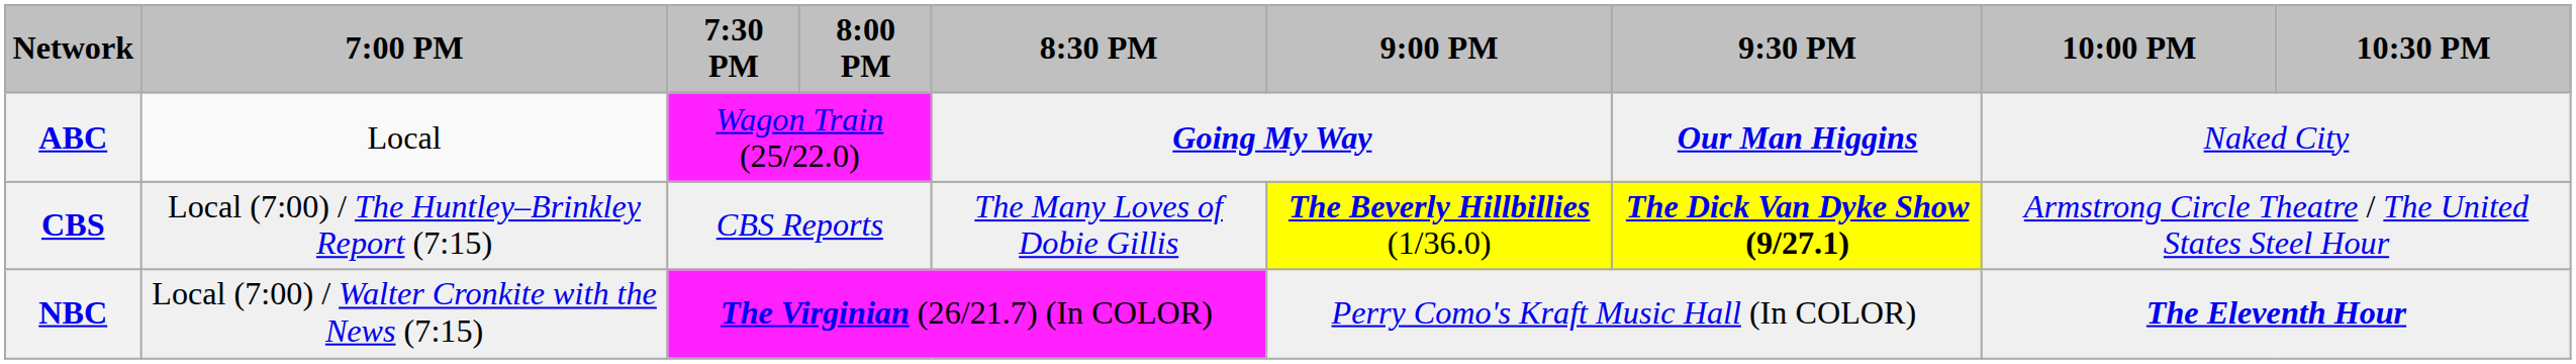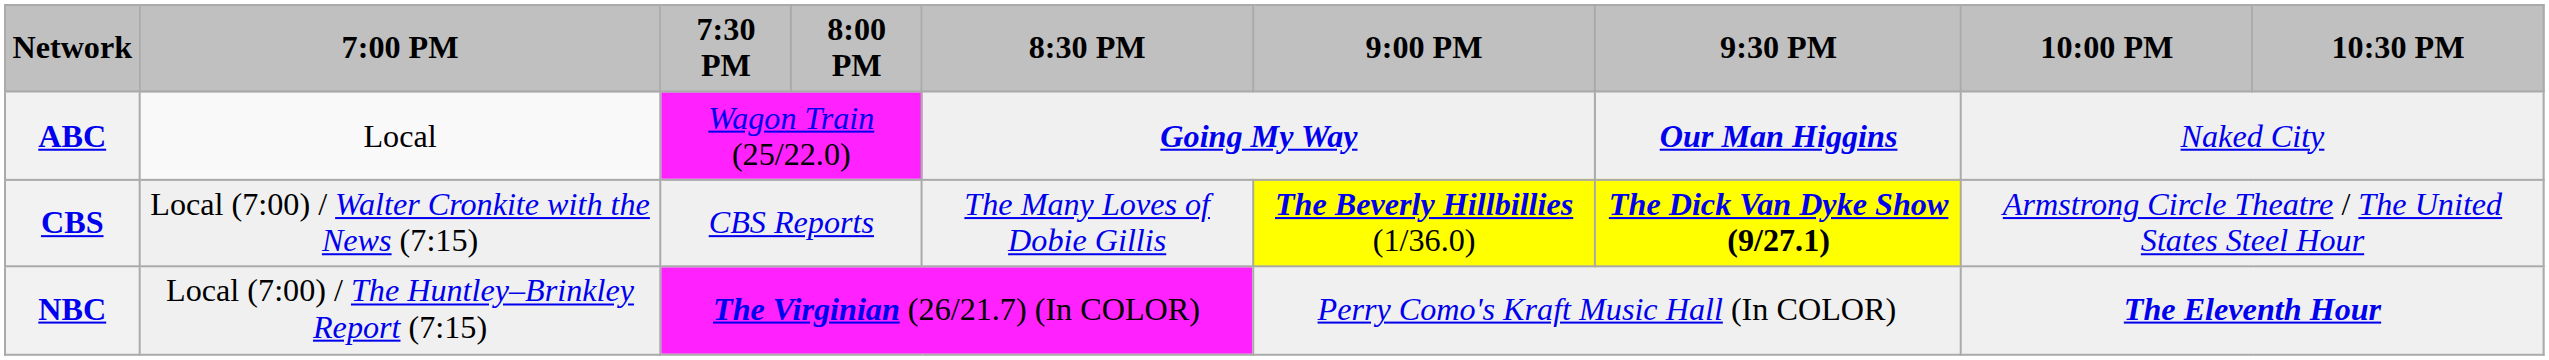CBS | 7:00 PM: Local (7:00) / The Huntley–Brinkley Report (7:15) -> Local (7:00) / Walter Cronkite with the News (7:15)
NBC | 7:00 PM: Local (7:00) / Walter Cronkite with the News (7:15) -> Local (7:00) / The Huntley–Brinkley Report (7:15)
